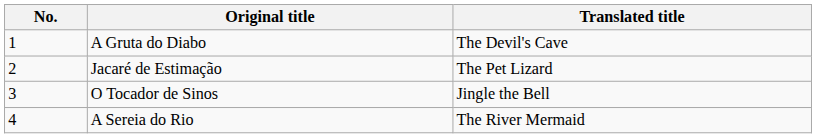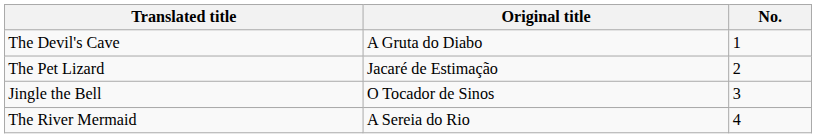columns swapped: No. <-> Translated title
